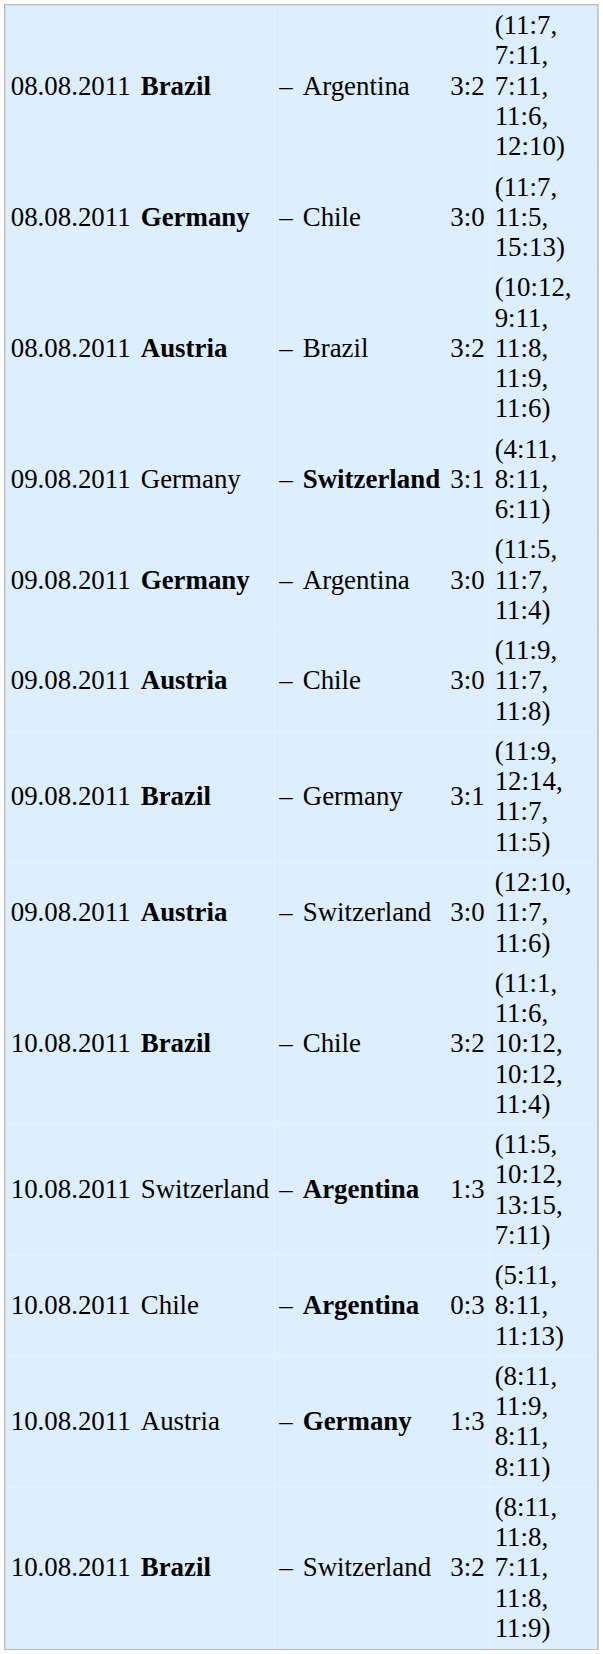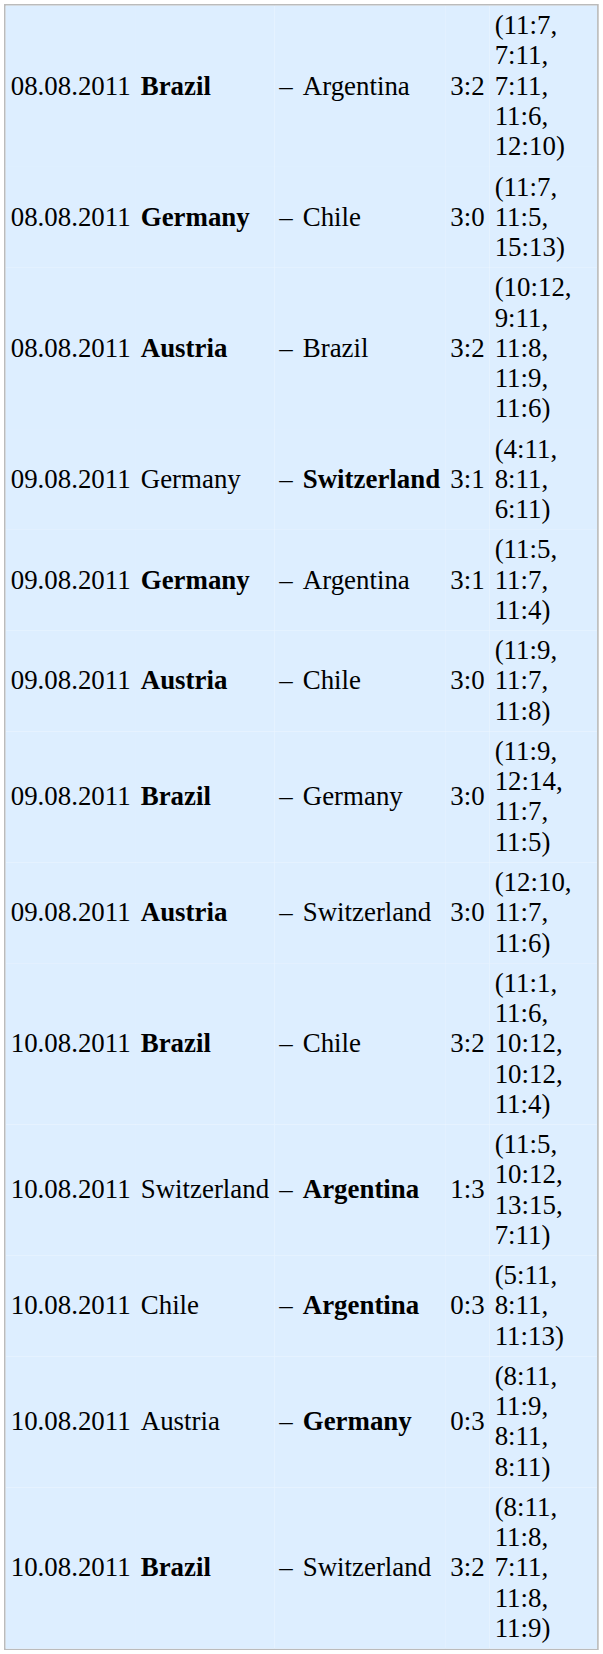Germany / Argentina | column 5: 3:0 -> 3:1
Brazil / Germany | column 5: 3:1 -> 3:0
Austria / Germany | column 5: 1:3 -> 0:3
